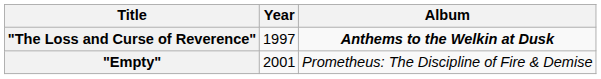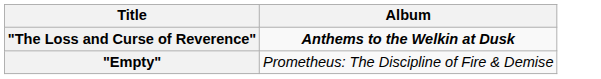- column: Year | 1997 | 2001
